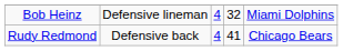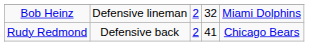Bob Heinz | column 3: 4 -> 2
Rudy Redmond | column 3: 4 -> 2
